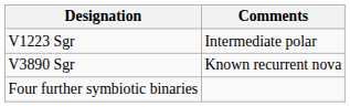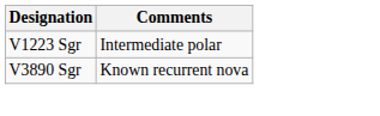- row: Four further symbiotic binaries
